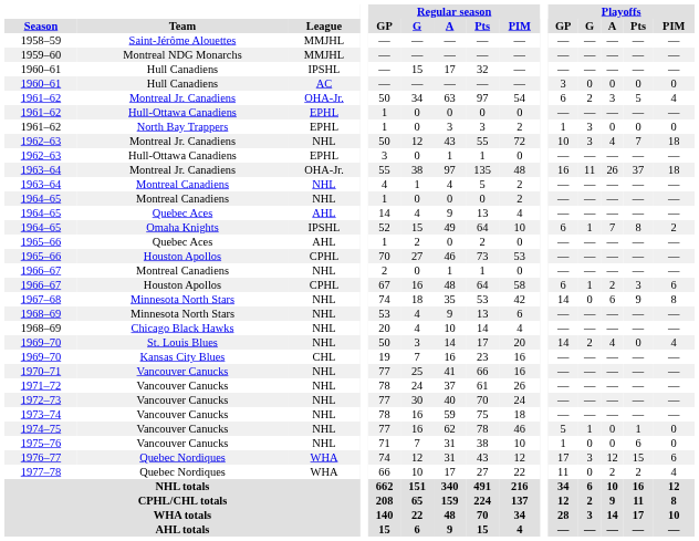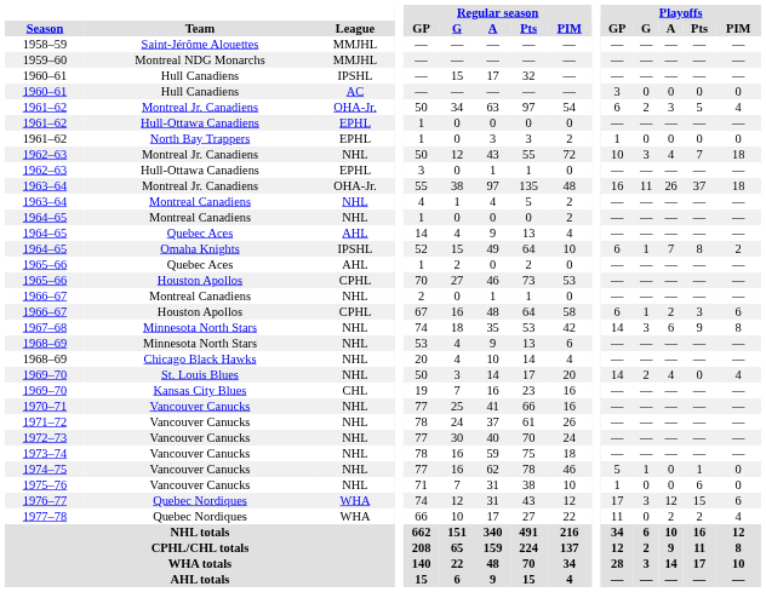1961–62 / North Bay Trappers | Playoffs / G: 3 -> 0
1967–68 | Playoffs / G: 0 -> 3
